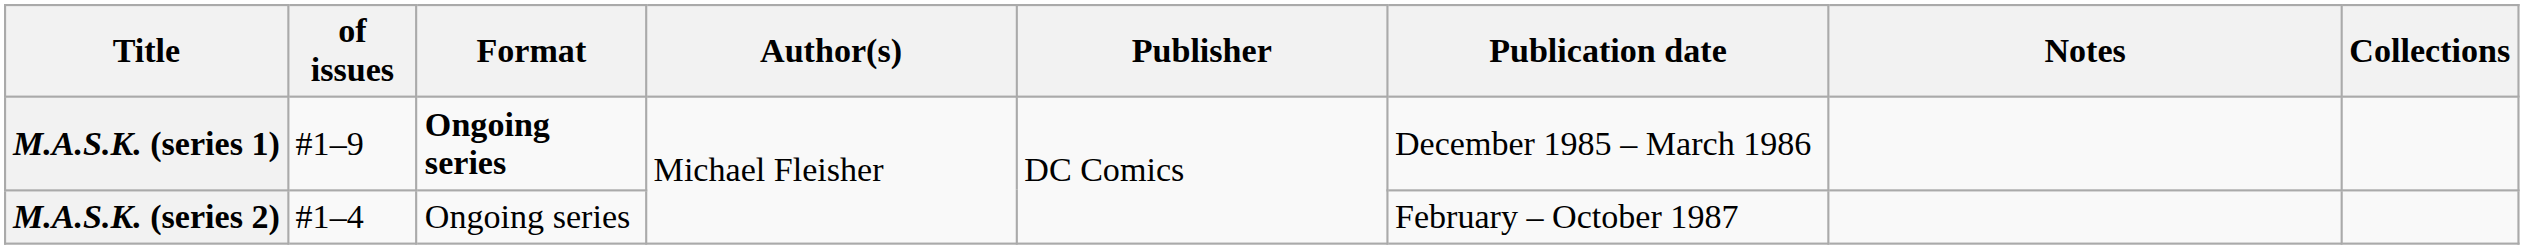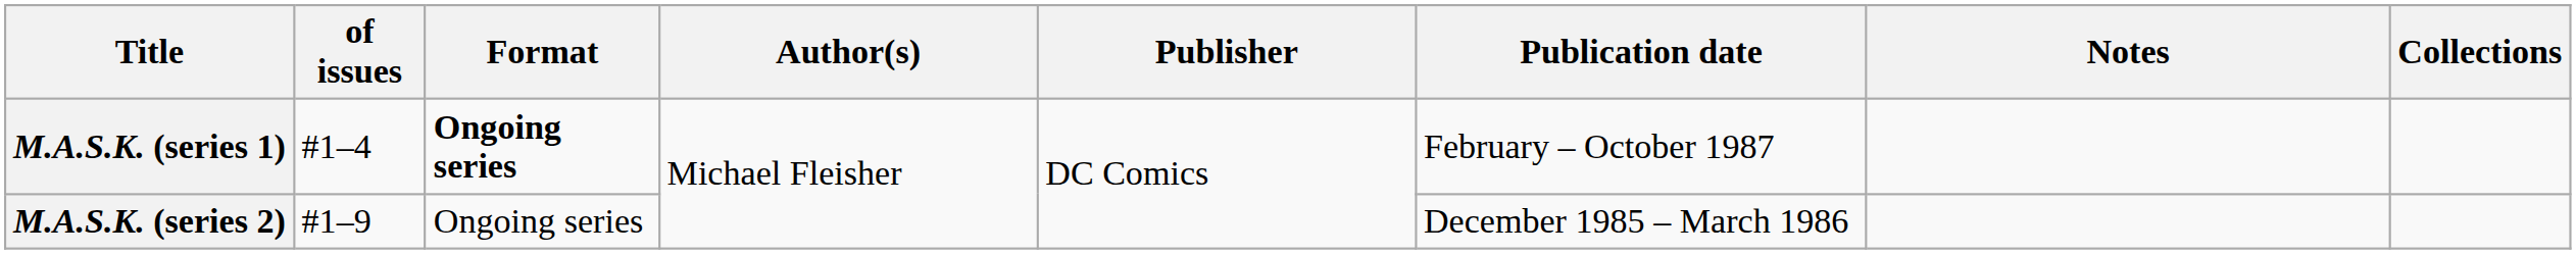M.A.S.K. (series 1) | of issues: #1–9 -> #1–4
M.A.S.K. (series 1) | Publication date: December 1985 – March 1986 -> February – October 1987
M.A.S.K. (series 2) | of issues: #1–4 -> #1–9
M.A.S.K. (series 2) | Publication date: February – October 1987 -> December 1985 – March 1986
